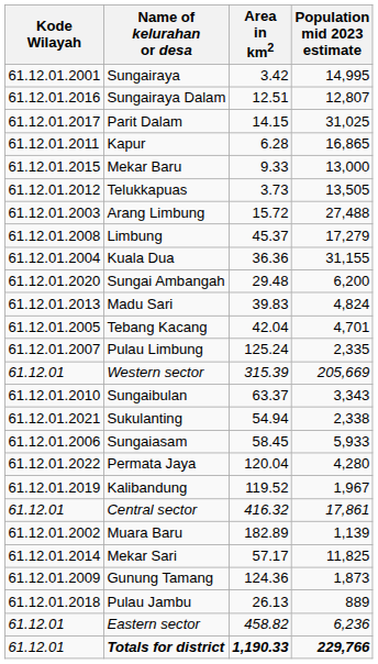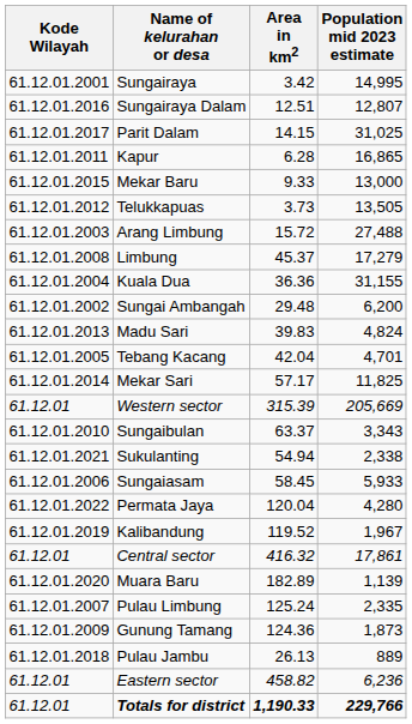Sungai Ambangah | Kode Wilayah: 61.12.01.2020 -> 61.12.01.2002
rows swapped: Mekar Sari <-> Pulau Limbung
Muara Baru | Kode Wilayah: 61.12.01.2002 -> 61.12.01.2020
